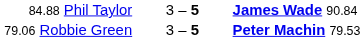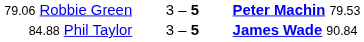rows swapped: 84.88 Phil Taylor <-> 79.06 Robbie Green
